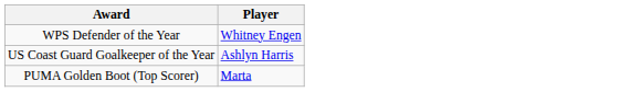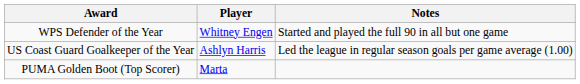+ column: Notes | Started and played the full 90 in all but one game | Led the league in regular season goals per game average (1.00)
